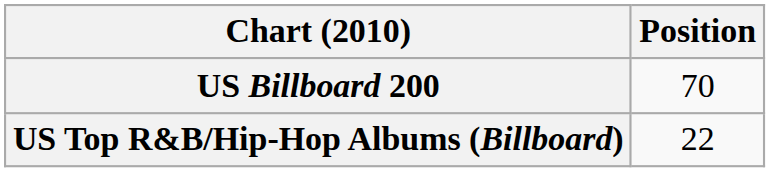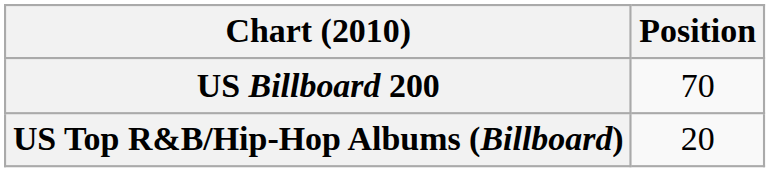US Top R&B/Hip-Hop Albums (Billboard) | Position: 22 -> 20
